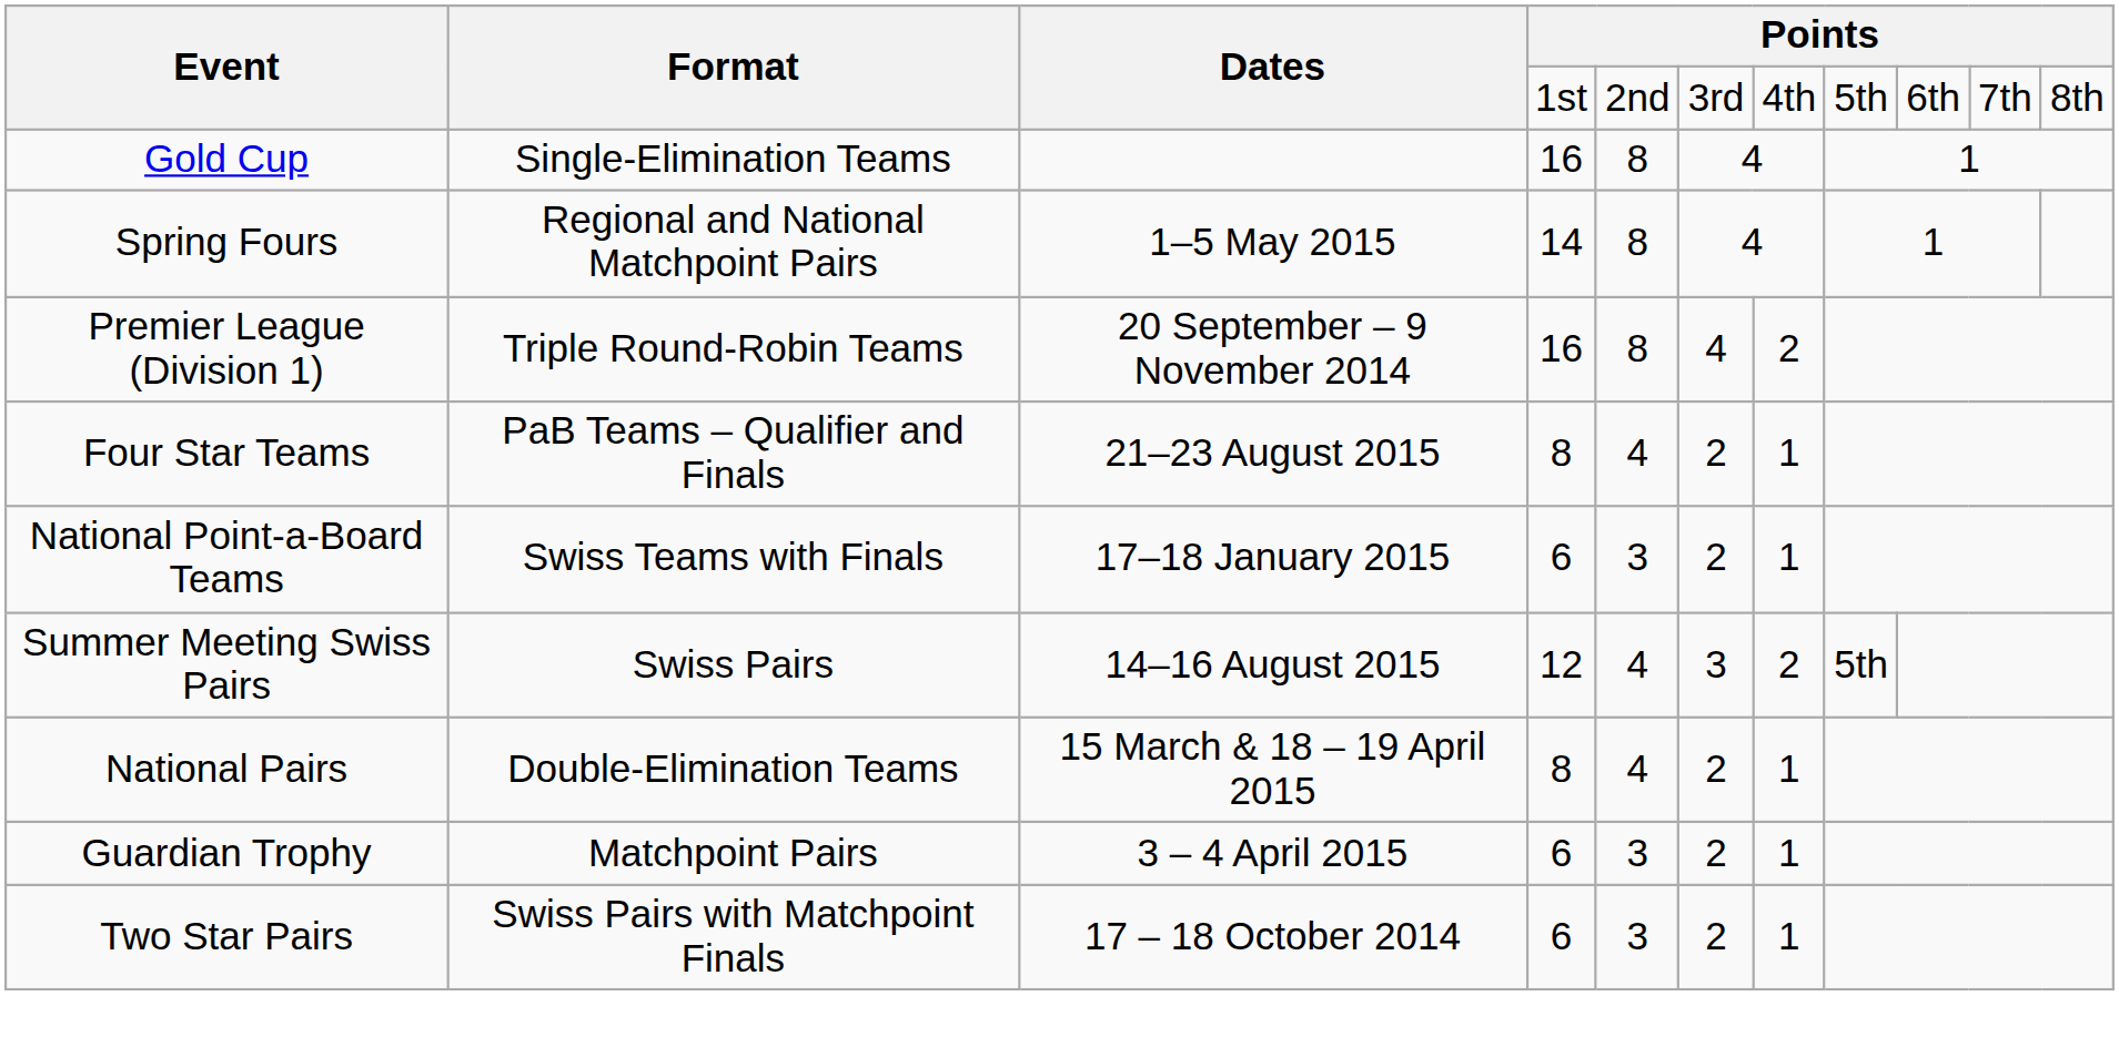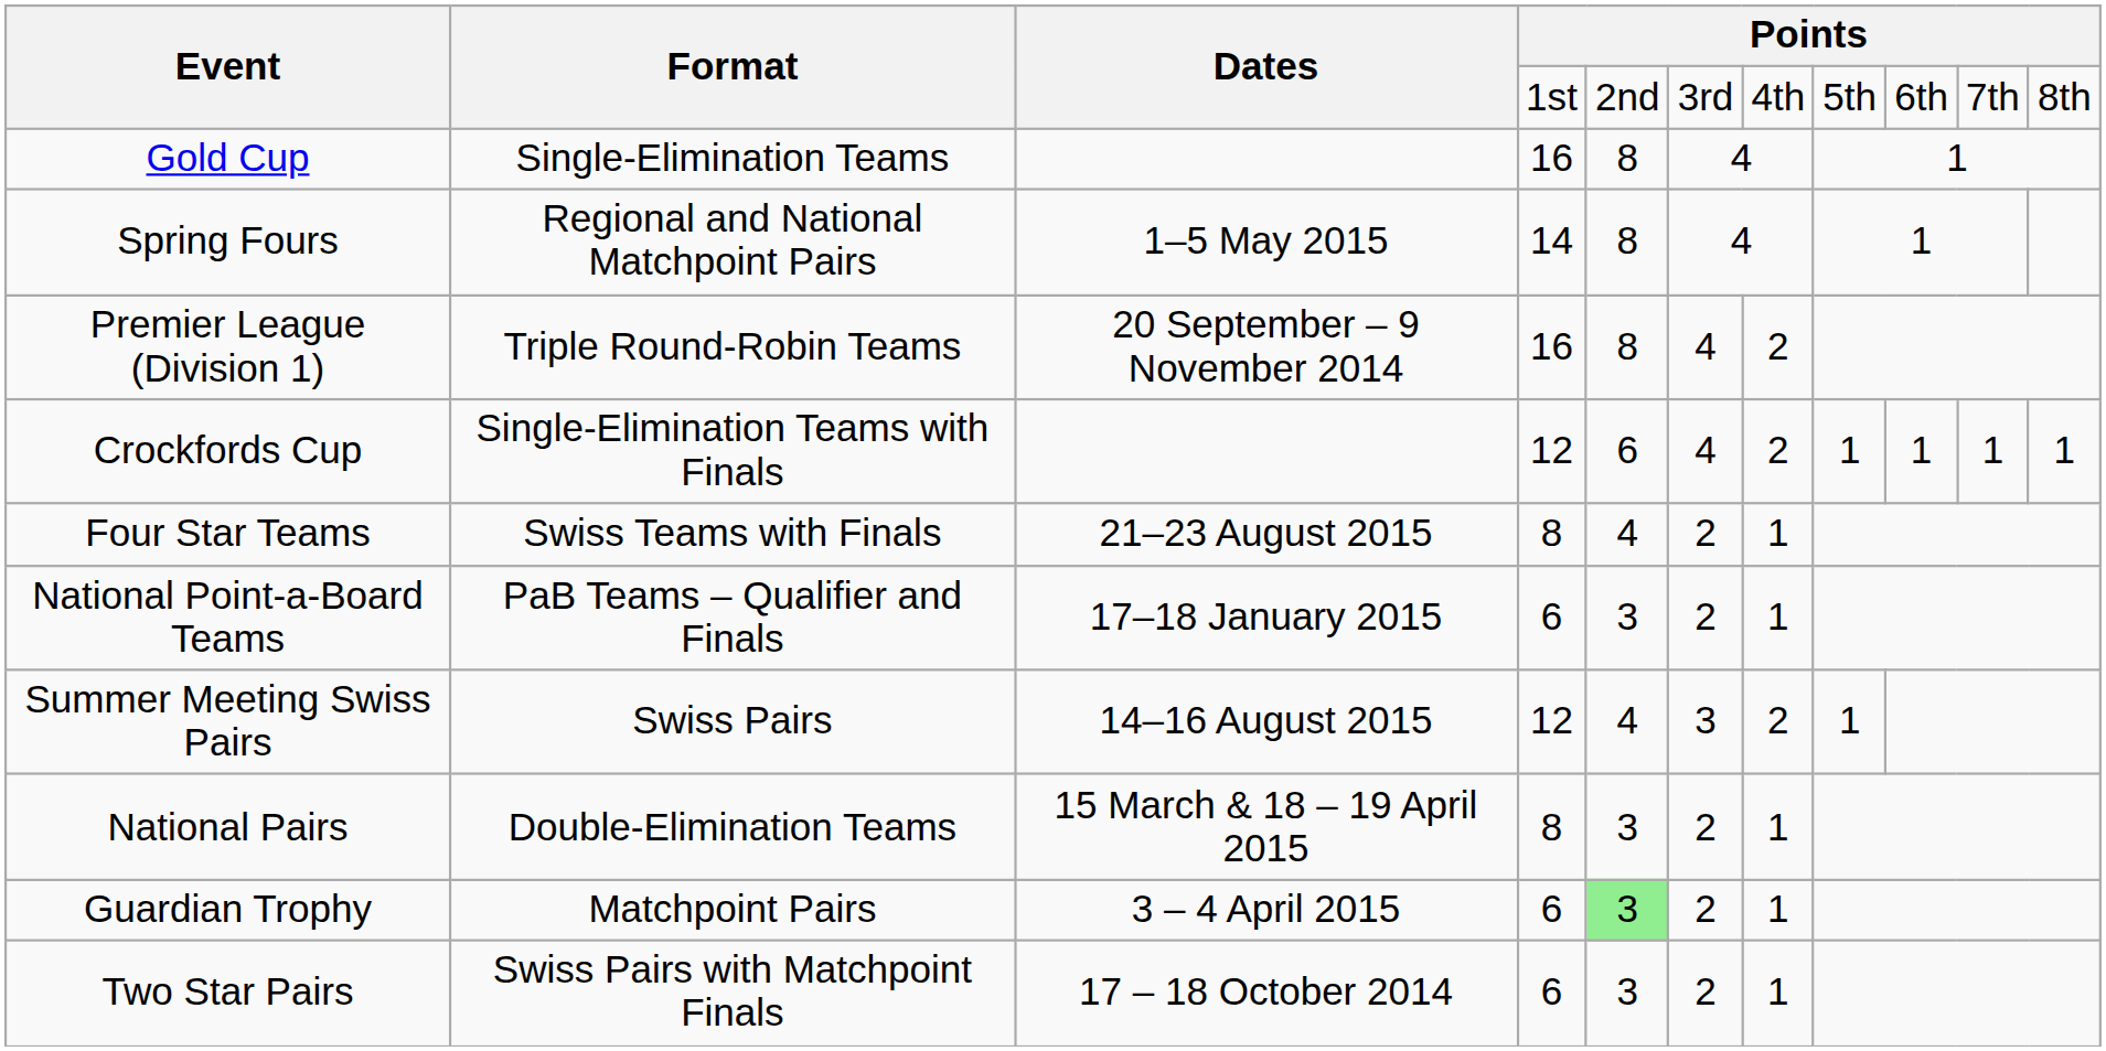+ row: Crockfords Cup | Single-Elimination Teams with Finals | 12 | 6 | 4 | 2 | 1 | 1 | 1 | 1
Four Star Teams | Format: PaB Teams – Qualifier and Finals -> Swiss Teams with Finals
National Point-a-Board Teams | Format: Swiss Teams with Finals -> PaB Teams – Qualifier and Finals
Summer Meeting Swiss Pairs | column 8: 5th -> 1
National Pairs | column 5: 4 -> 3
Guardian Trophy | column 5: no background -> lightgreen background
